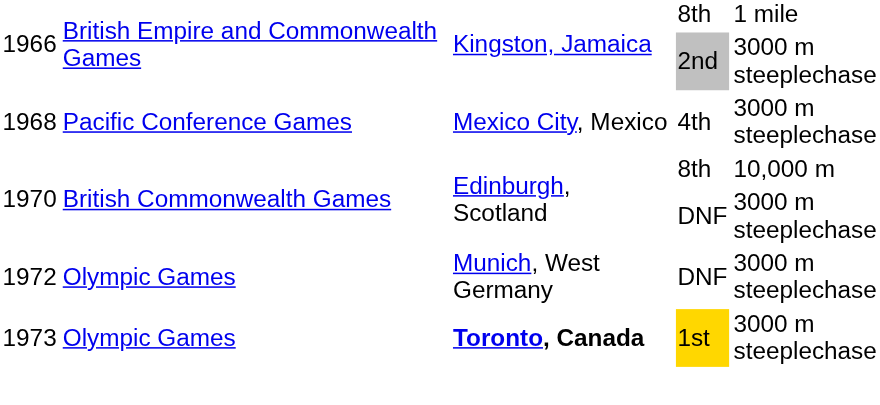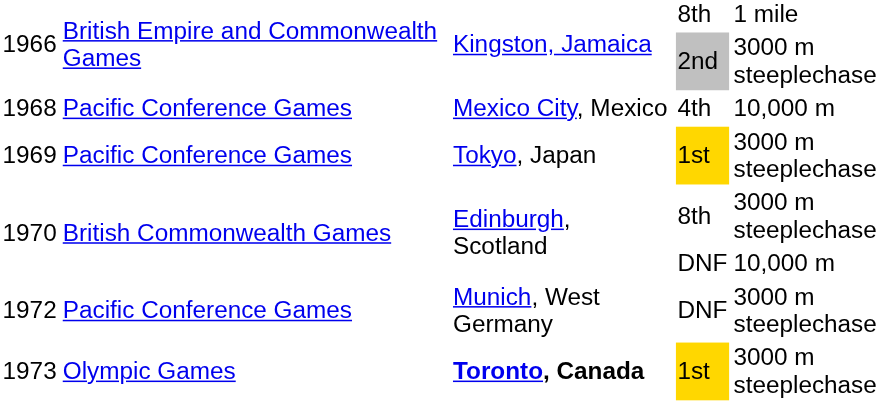1968 | column 5: 3000 m steeplechase -> 10,000 m
+ row: 1969 | Pacific Conference Games | Tokyo, Japan | 1st | 3000 m steeplechase
1970 / 8th | column 5: 10,000 m -> 3000 m steeplechase
1970 / DNF | column 5: 3000 m steeplechase -> 10,000 m
1972 | column 2: Olympic Games -> Pacific Conference Games
